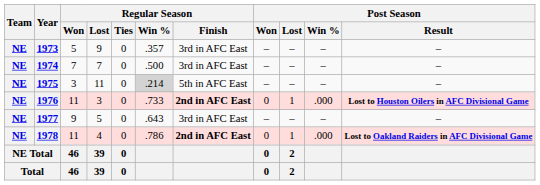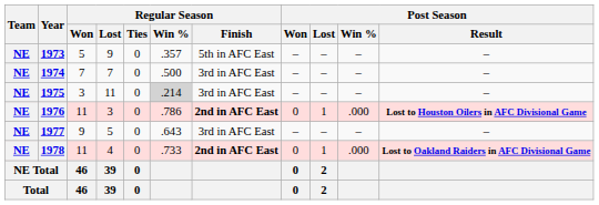1973 | Regular Season / Finish: 3rd in AFC East -> 5th in AFC East
1975 | Regular Season / Finish: 5th in AFC East -> 3rd in AFC East
1976 | Regular Season / Win %: .733 -> .786
1978 | Regular Season / Win %: .786 -> .733
